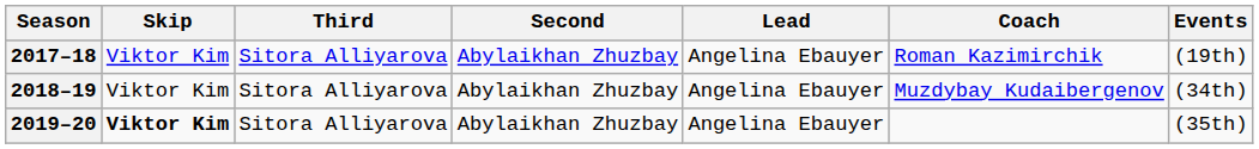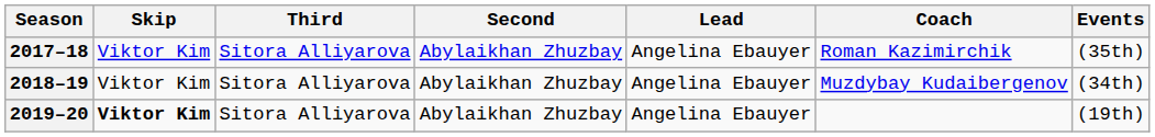2017–18 | Events: (19th) -> (35th)
2019–20 | Events: (35th) -> (19th)
